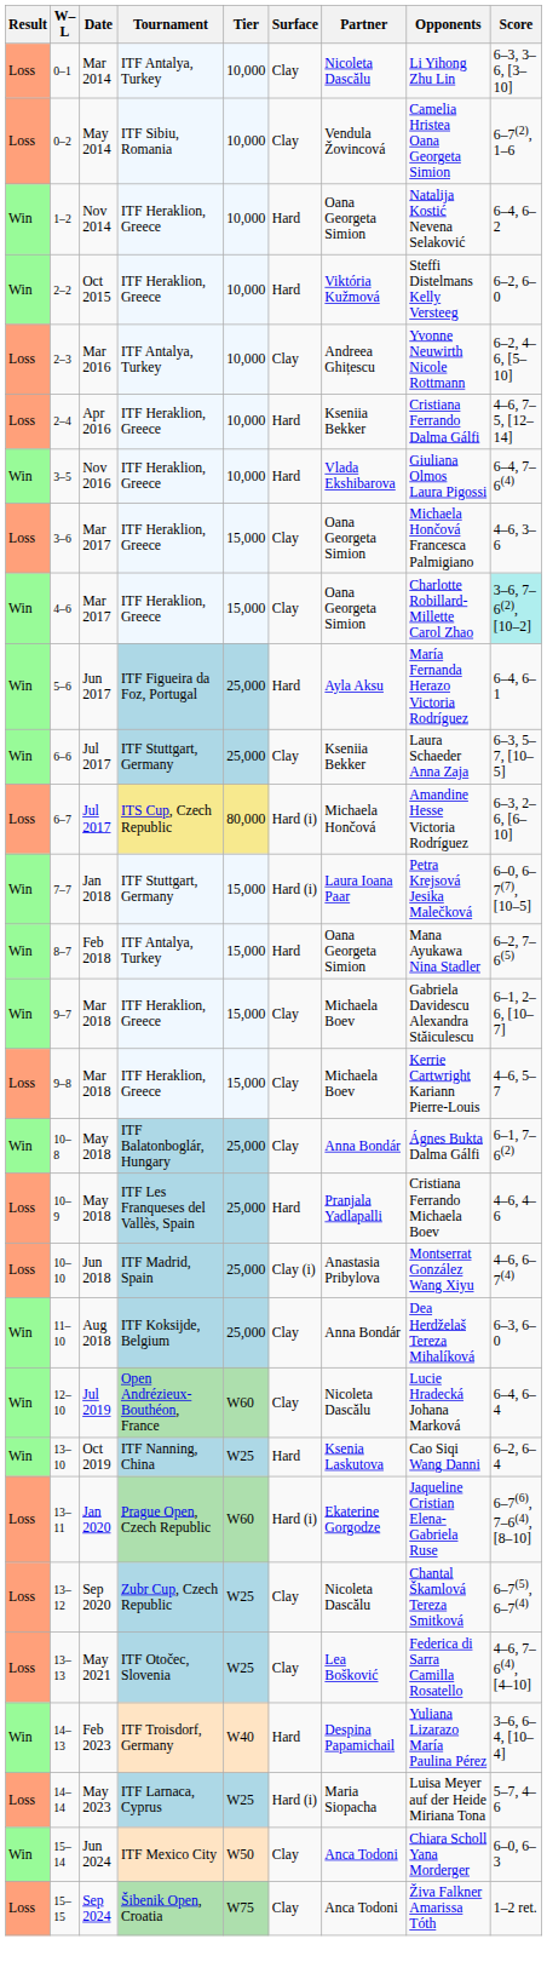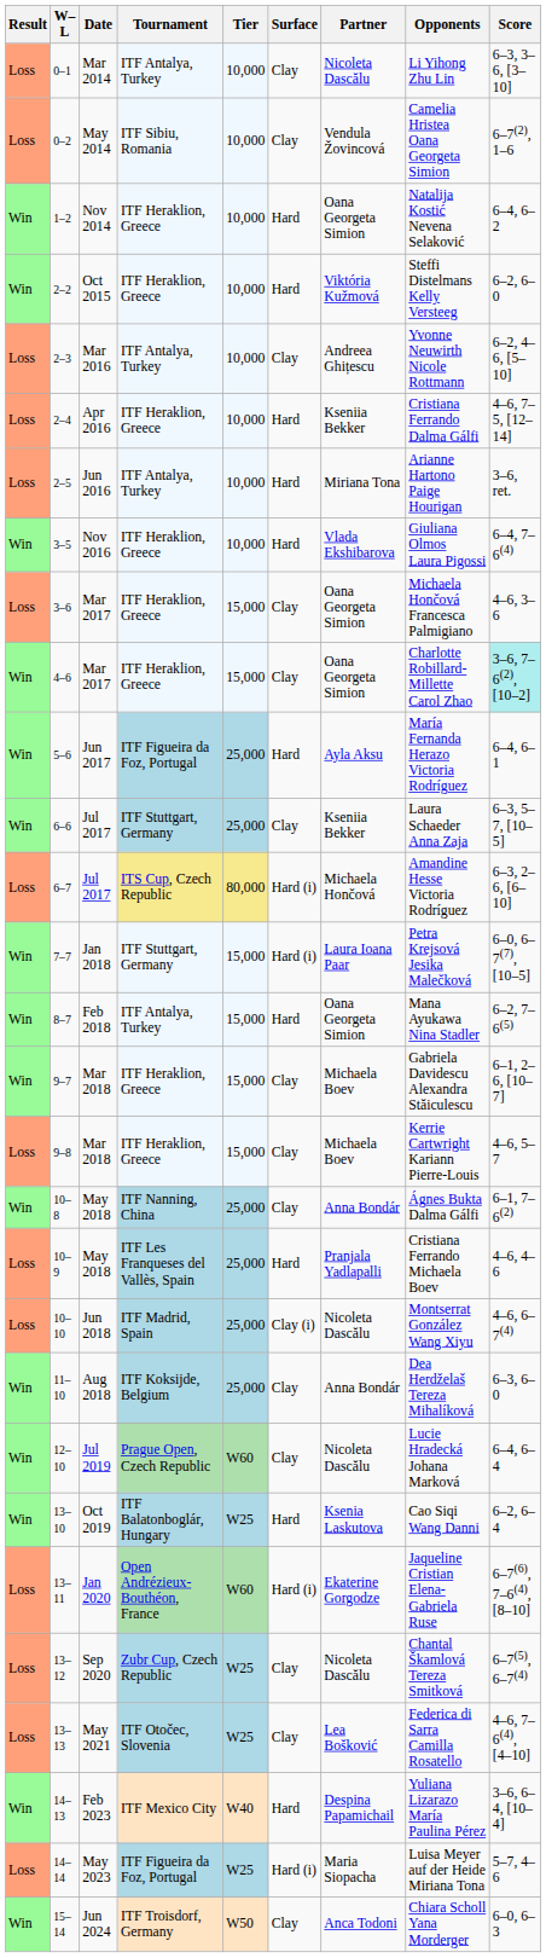+ row: Loss | 2–5 | Jun 2016 | ITF Antalya, Turkey | 10,000 | Hard | Miriana Tona | Arianne Hartono Paige Hourigan | 3–6, ret.
10–8 | Tournament: ITF Balatonboglár, Hungary -> ITF Nanning, China
10–10 | Partner: Anastasia Pribylova -> Nicoleta Dascălu
12–10 | Tournament: Open Andrézieux-Bouthéon, France -> Prague Open, Czech Republic
13–10 | Tournament: ITF Nanning, China -> ITF Balatonboglár, Hungary
13–11 | Tournament: Prague Open, Czech Republic -> Open Andrézieux-Bouthéon, France
14–13 | Tournament: ITF Troisdorf, Germany -> ITF Mexico City
14–14 | Tournament: ITF Larnaca, Cyprus -> ITF Figueira da Foz, Portugal
15–14 | Tournament: ITF Mexico City -> ITF Troisdorf, Germany
- row: Loss | 15–15 | Sep 2024 | Šibenik Open, Croatia | W75 | Clay | Anca Todoni | Živa Falkner Amarissa Tóth | 1–2 ret.
